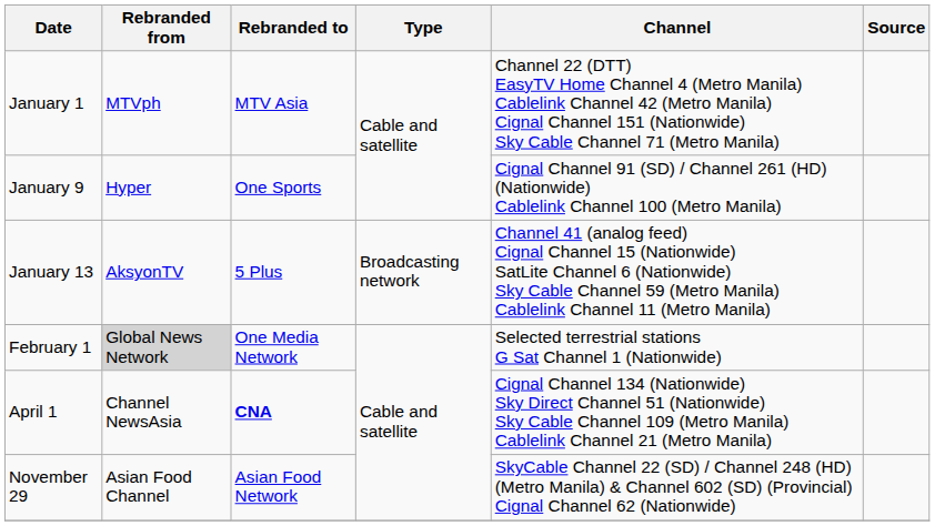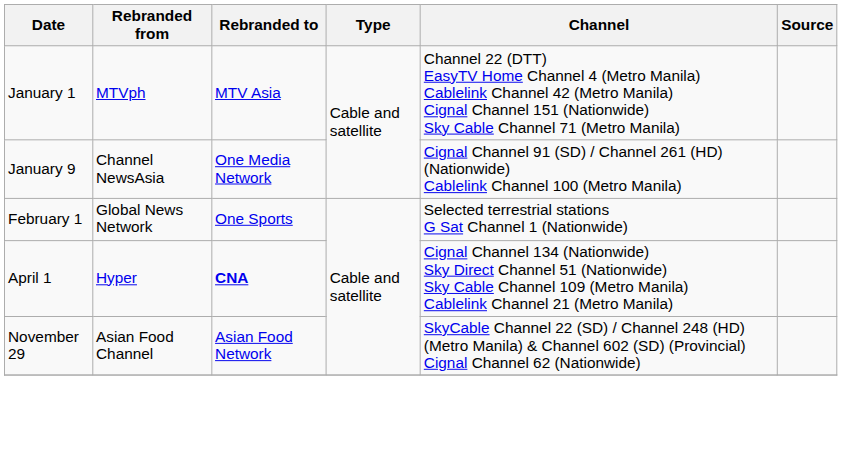January 9 | Rebranded from: Hyper -> Channel NewsAsia
January 9 | Rebranded to: One Sports -> One Media Network
- row: January 13 | AksyonTV | 5 Plus | Broadcasting network | Channel 41 (analog feed) Cignal Channel 15 (Nationwide) SatLite Channel 6 (Nationwide) Sky Cable Channel 59 (Metro Manila) Cablelink Channel 11 (Metro Manila)
February 1 | Rebranded from: lightgrey background -> no background
February 1 | Rebranded to: One Media Network -> One Sports
April 1 | Rebranded from: Channel NewsAsia -> Hyper
